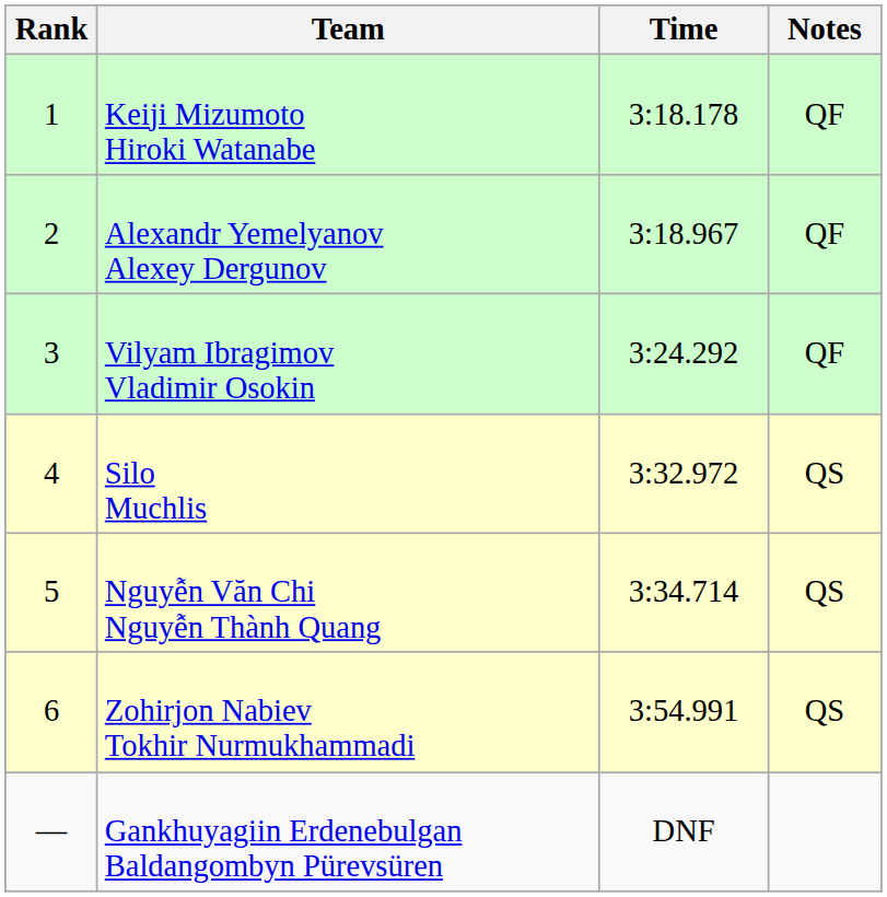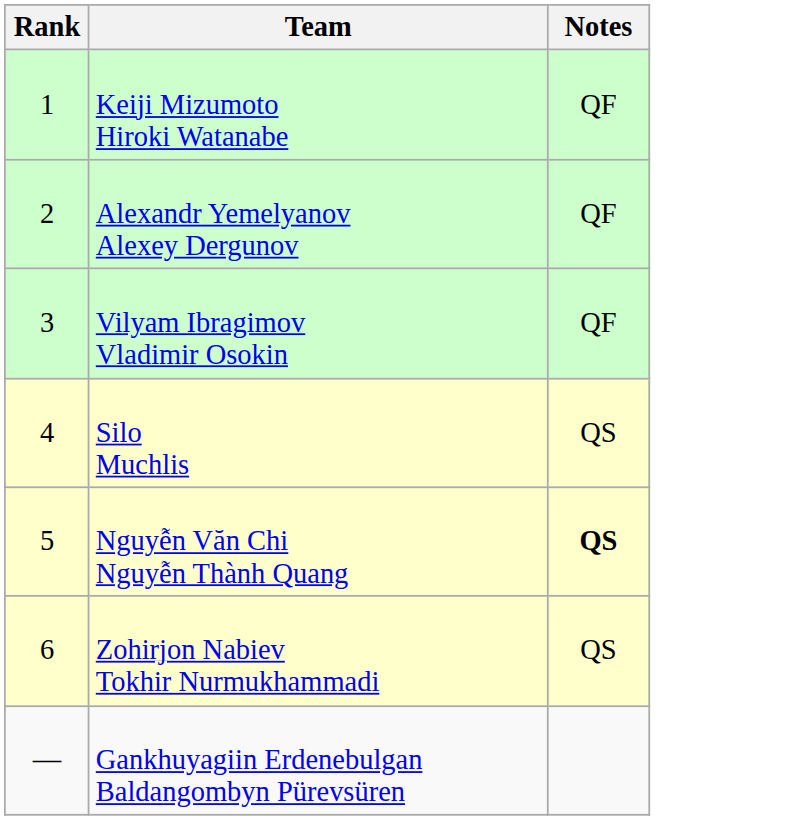- column: Time | 3:18.178 | 3:18.967 | 3:24.292 | 3:32.972 | 3:34.714 | 3:54.991 | DNF
Nguyễn Văn Chi Nguyễn Thành Quang | Notes: normal -> bold
